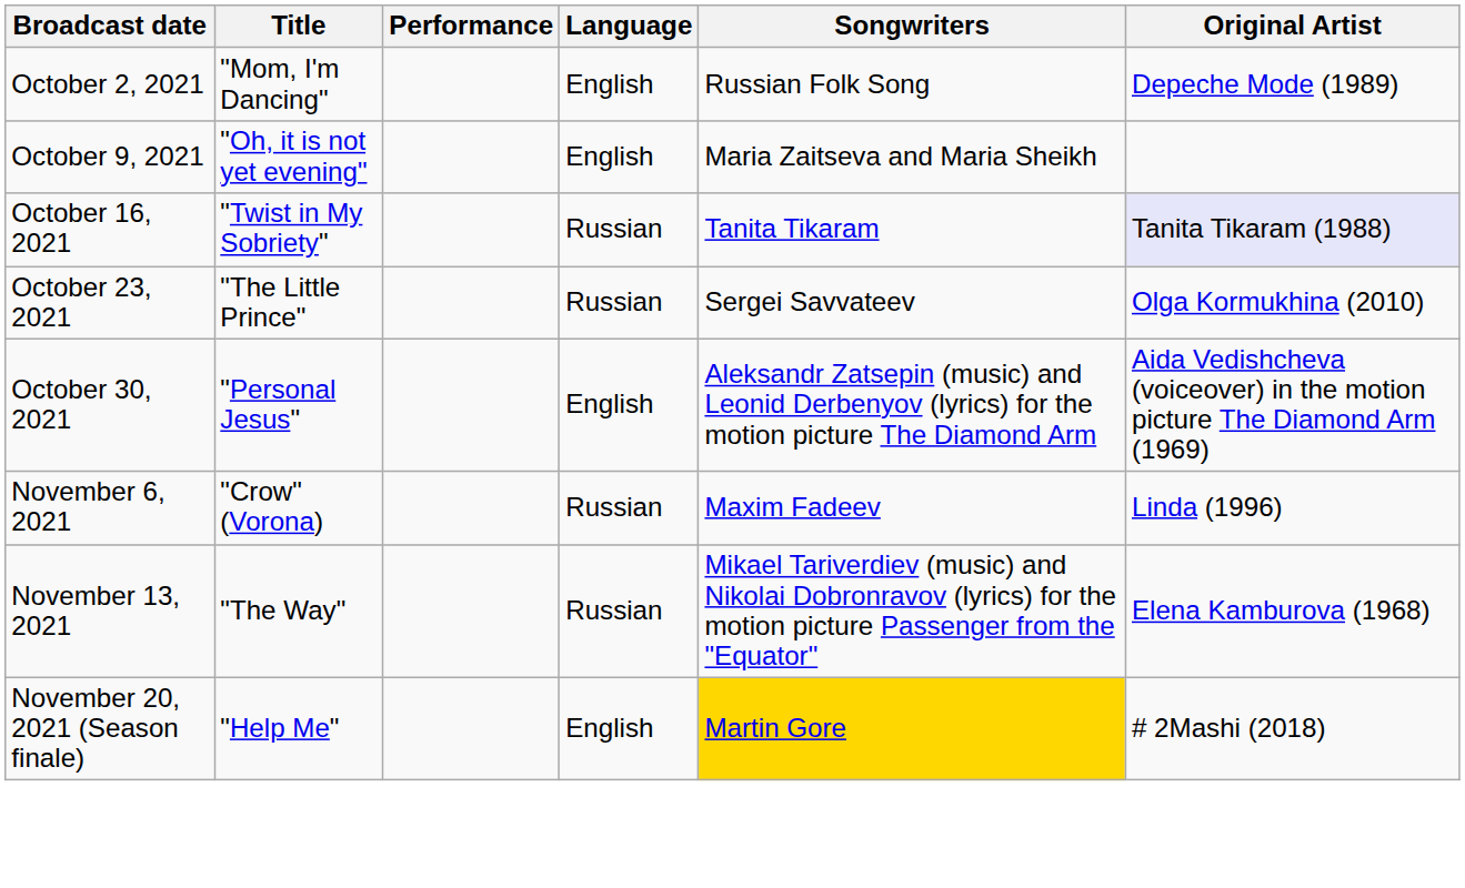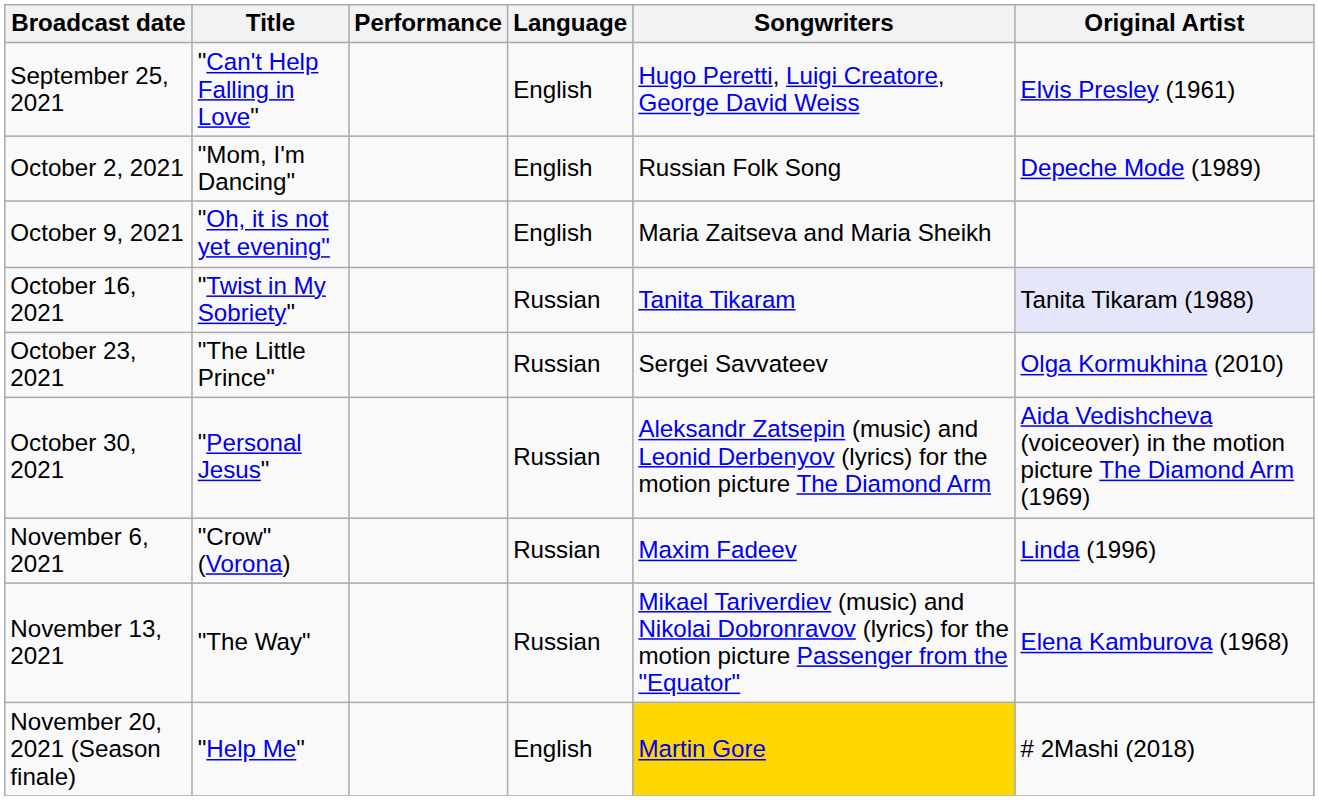+ row: September 25, 2021 | "Can't Help Falling in Love" | English | Hugo Peretti, Luigi Creatore, George David Weiss | Elvis Presley (1961)
October 30, 2021 | Language: English -> Russian
